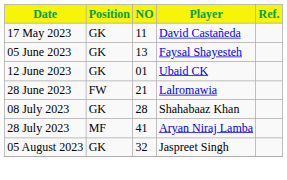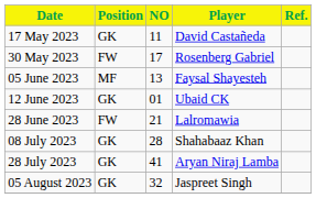+ row: 30 May 2023 | FW | 17 | Rosenberg Gabriel
05 June 2023 | Position: GK -> MF
28 July 2023 | Position: MF -> GK
